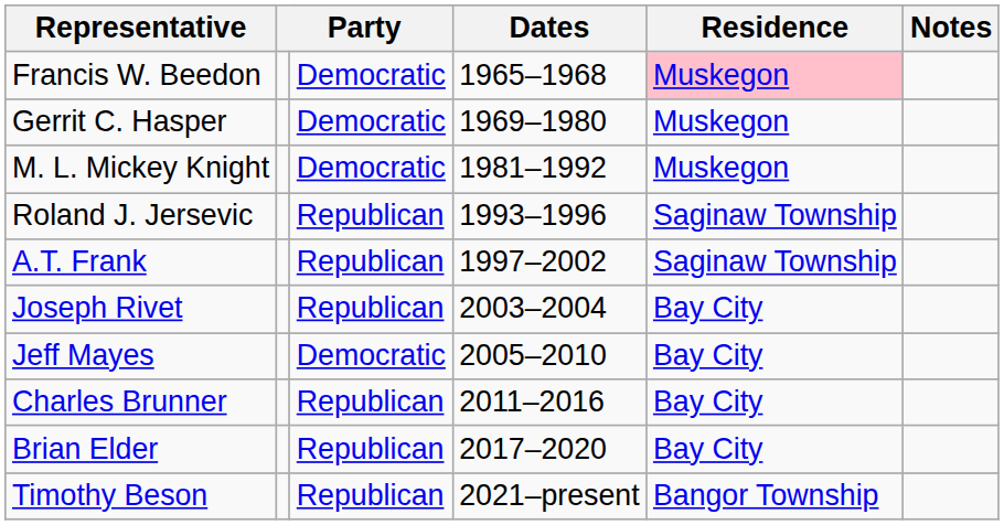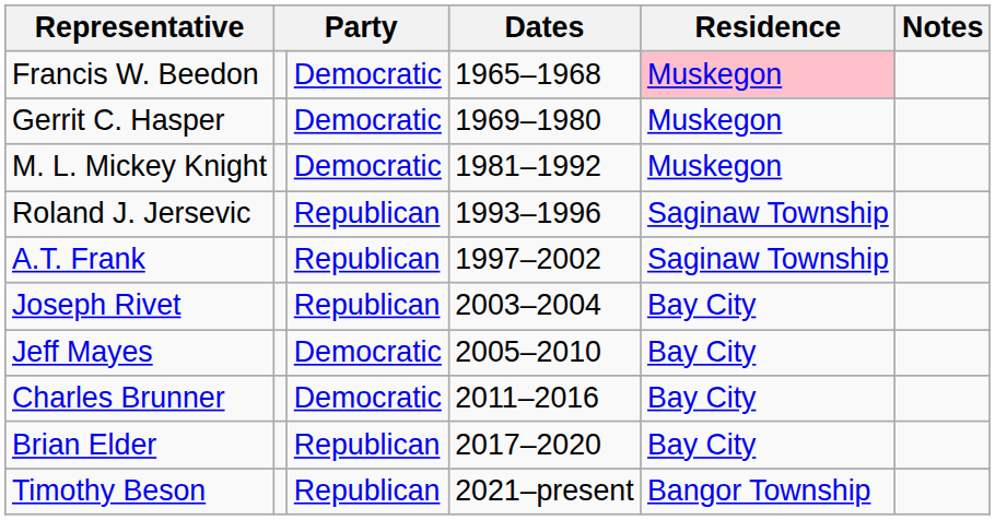Charles Brunner | column 3: Republican -> Democratic
